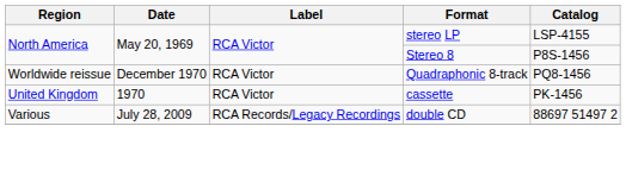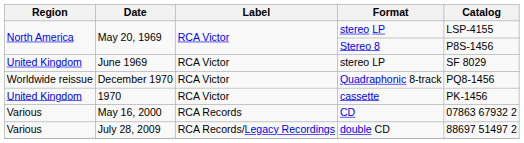+ row: United Kingdom | June 1969 | RCA Victor | stereo LP | SF 8029
+ row: Various | May 16, 2000 | RCA Records | CD | 07863 67932 2
